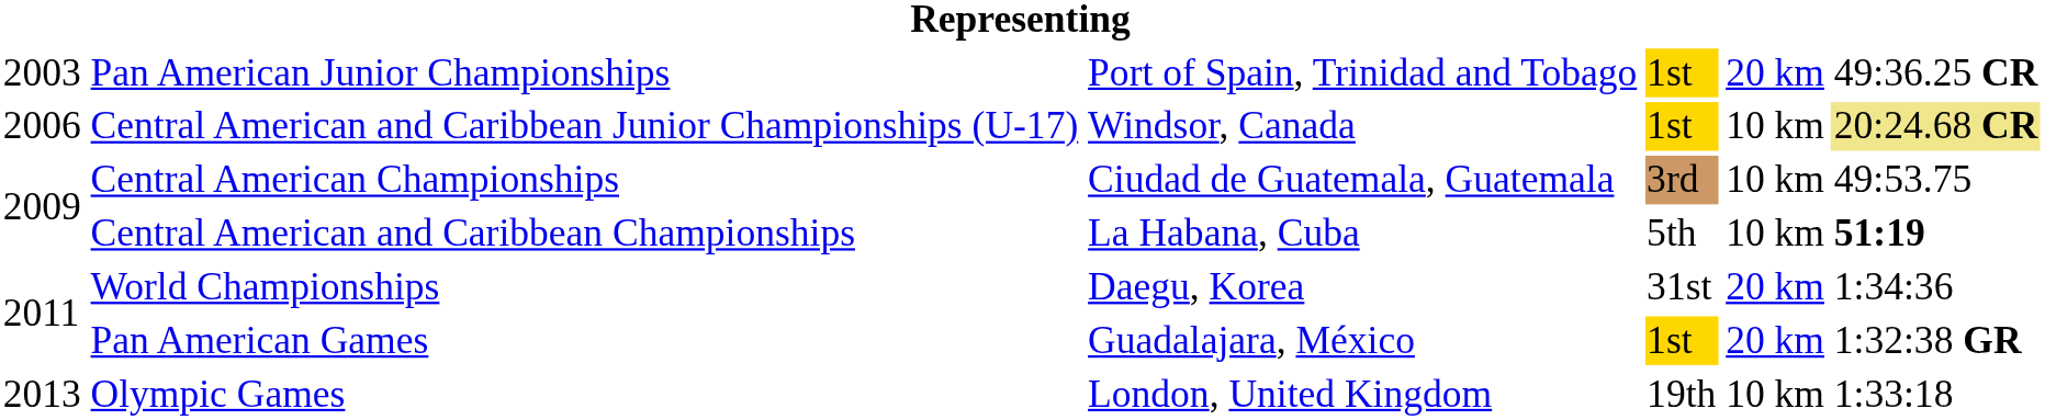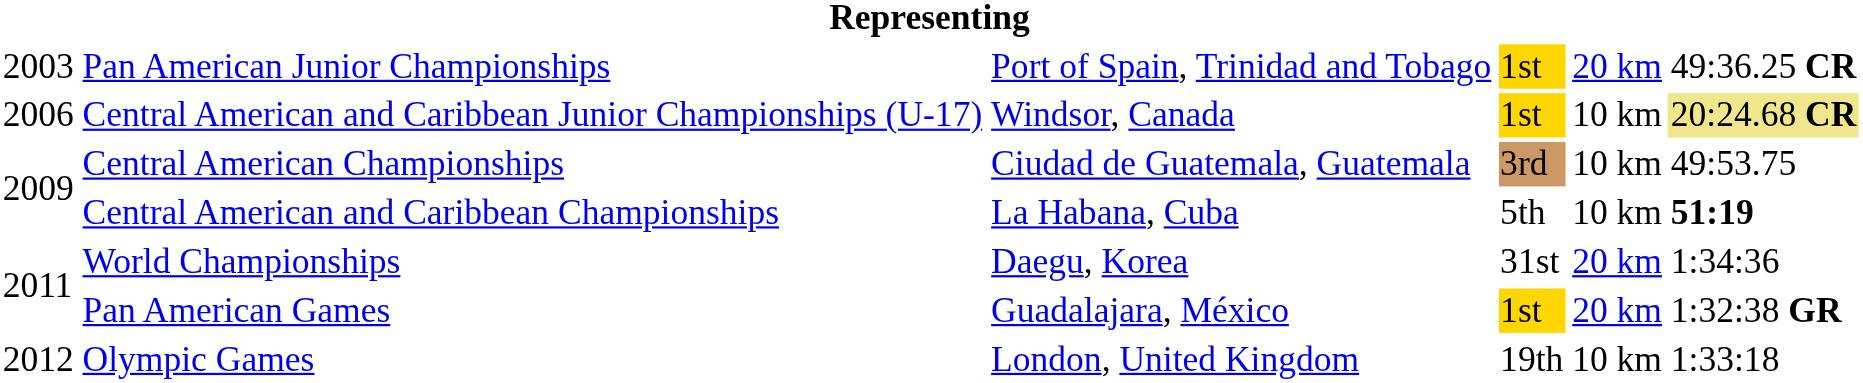Olympic Games | column 1: 2013 -> 2012
